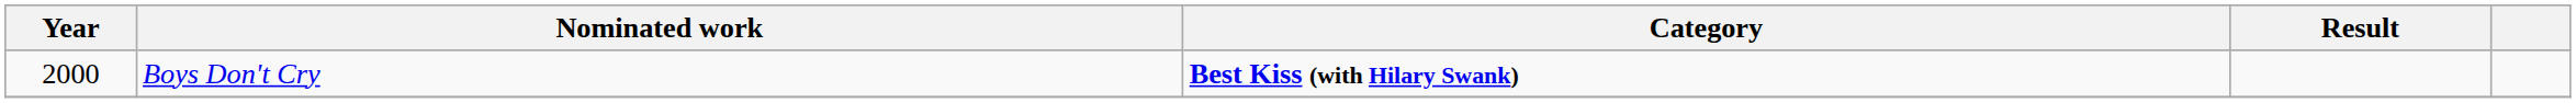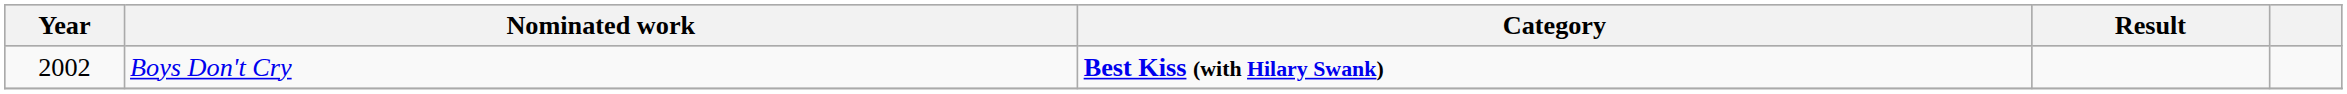Boys Don't Cry | Year: 2000 -> 2002
